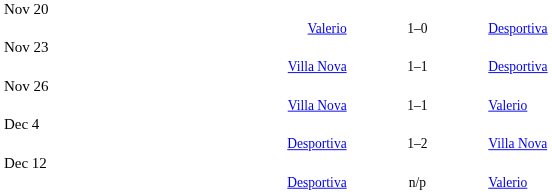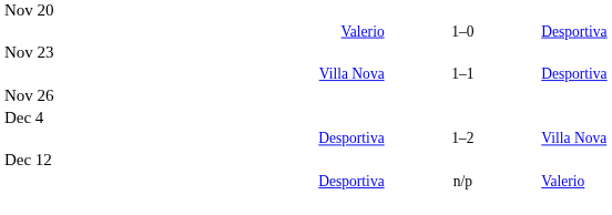- row: Villa Nova | 1–1 | Valerio
